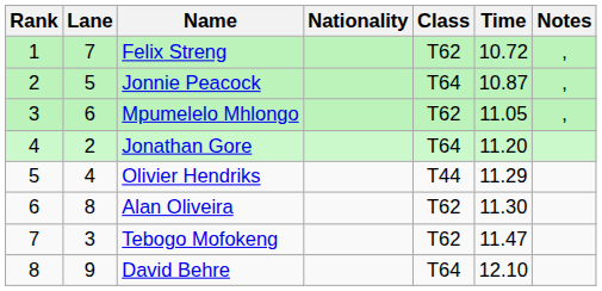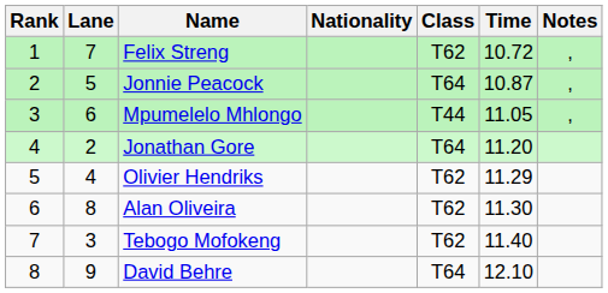Mpumelelo Mhlongo | Class: T62 -> T44
Olivier Hendriks | Class: T44 -> T62
Tebogo Mofokeng | Time: 11.47 -> 11.40
